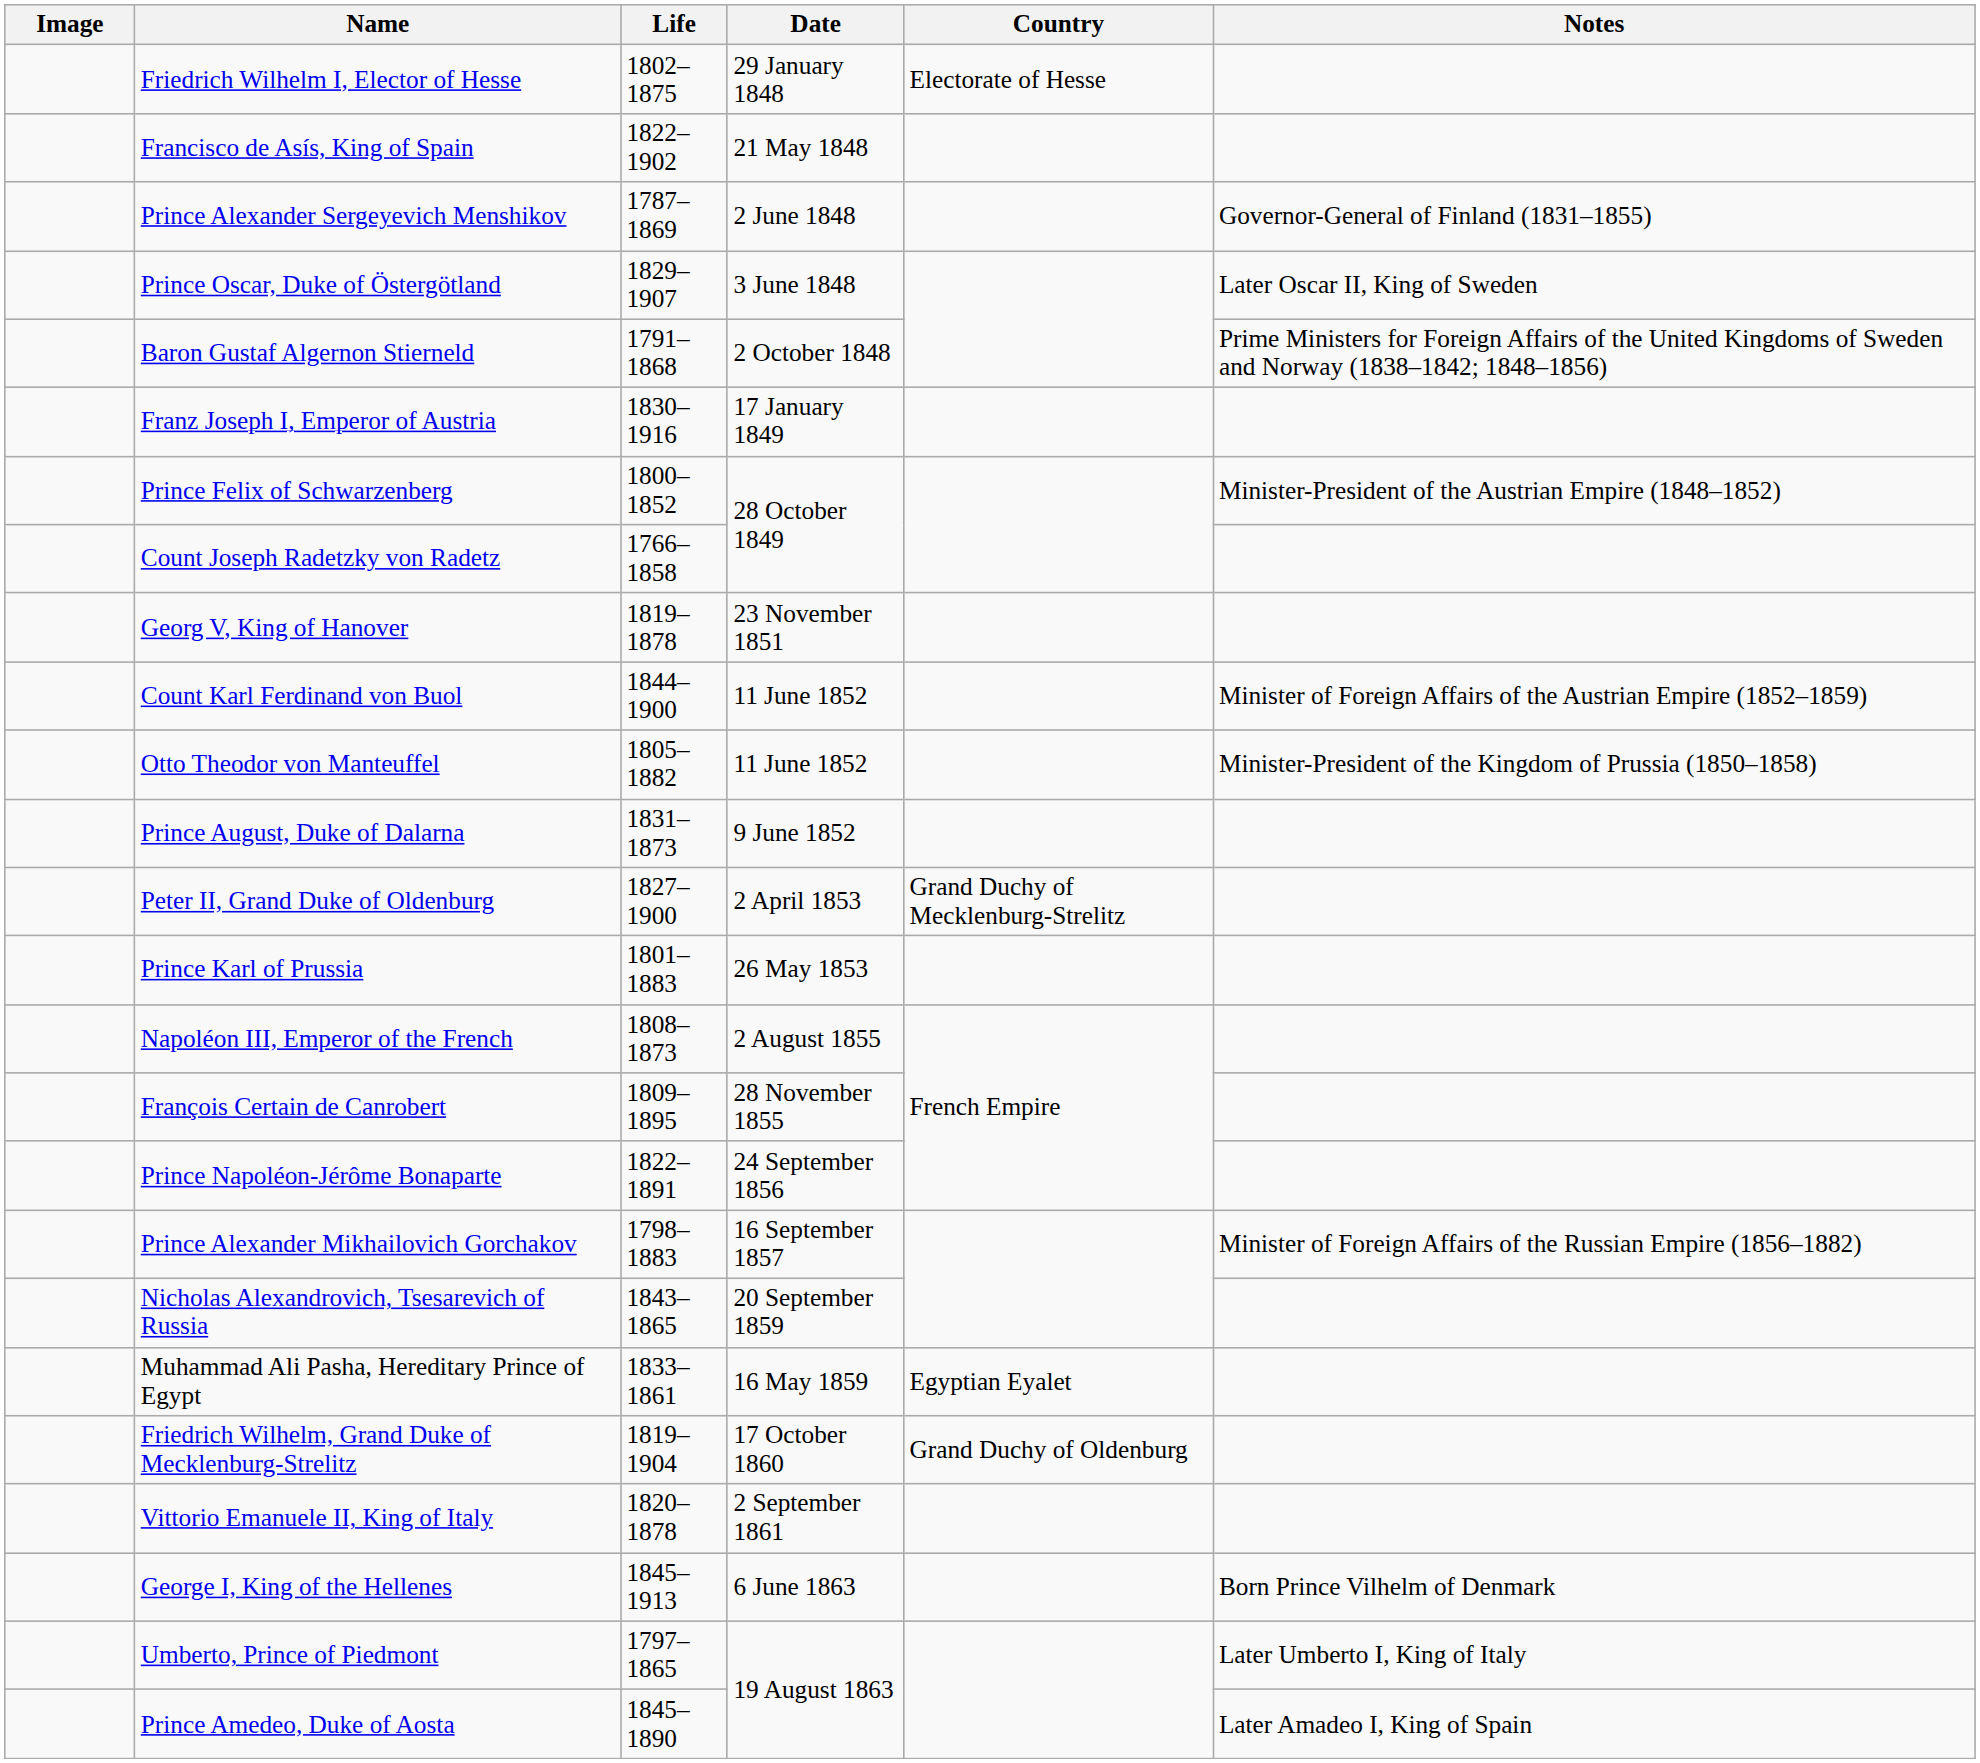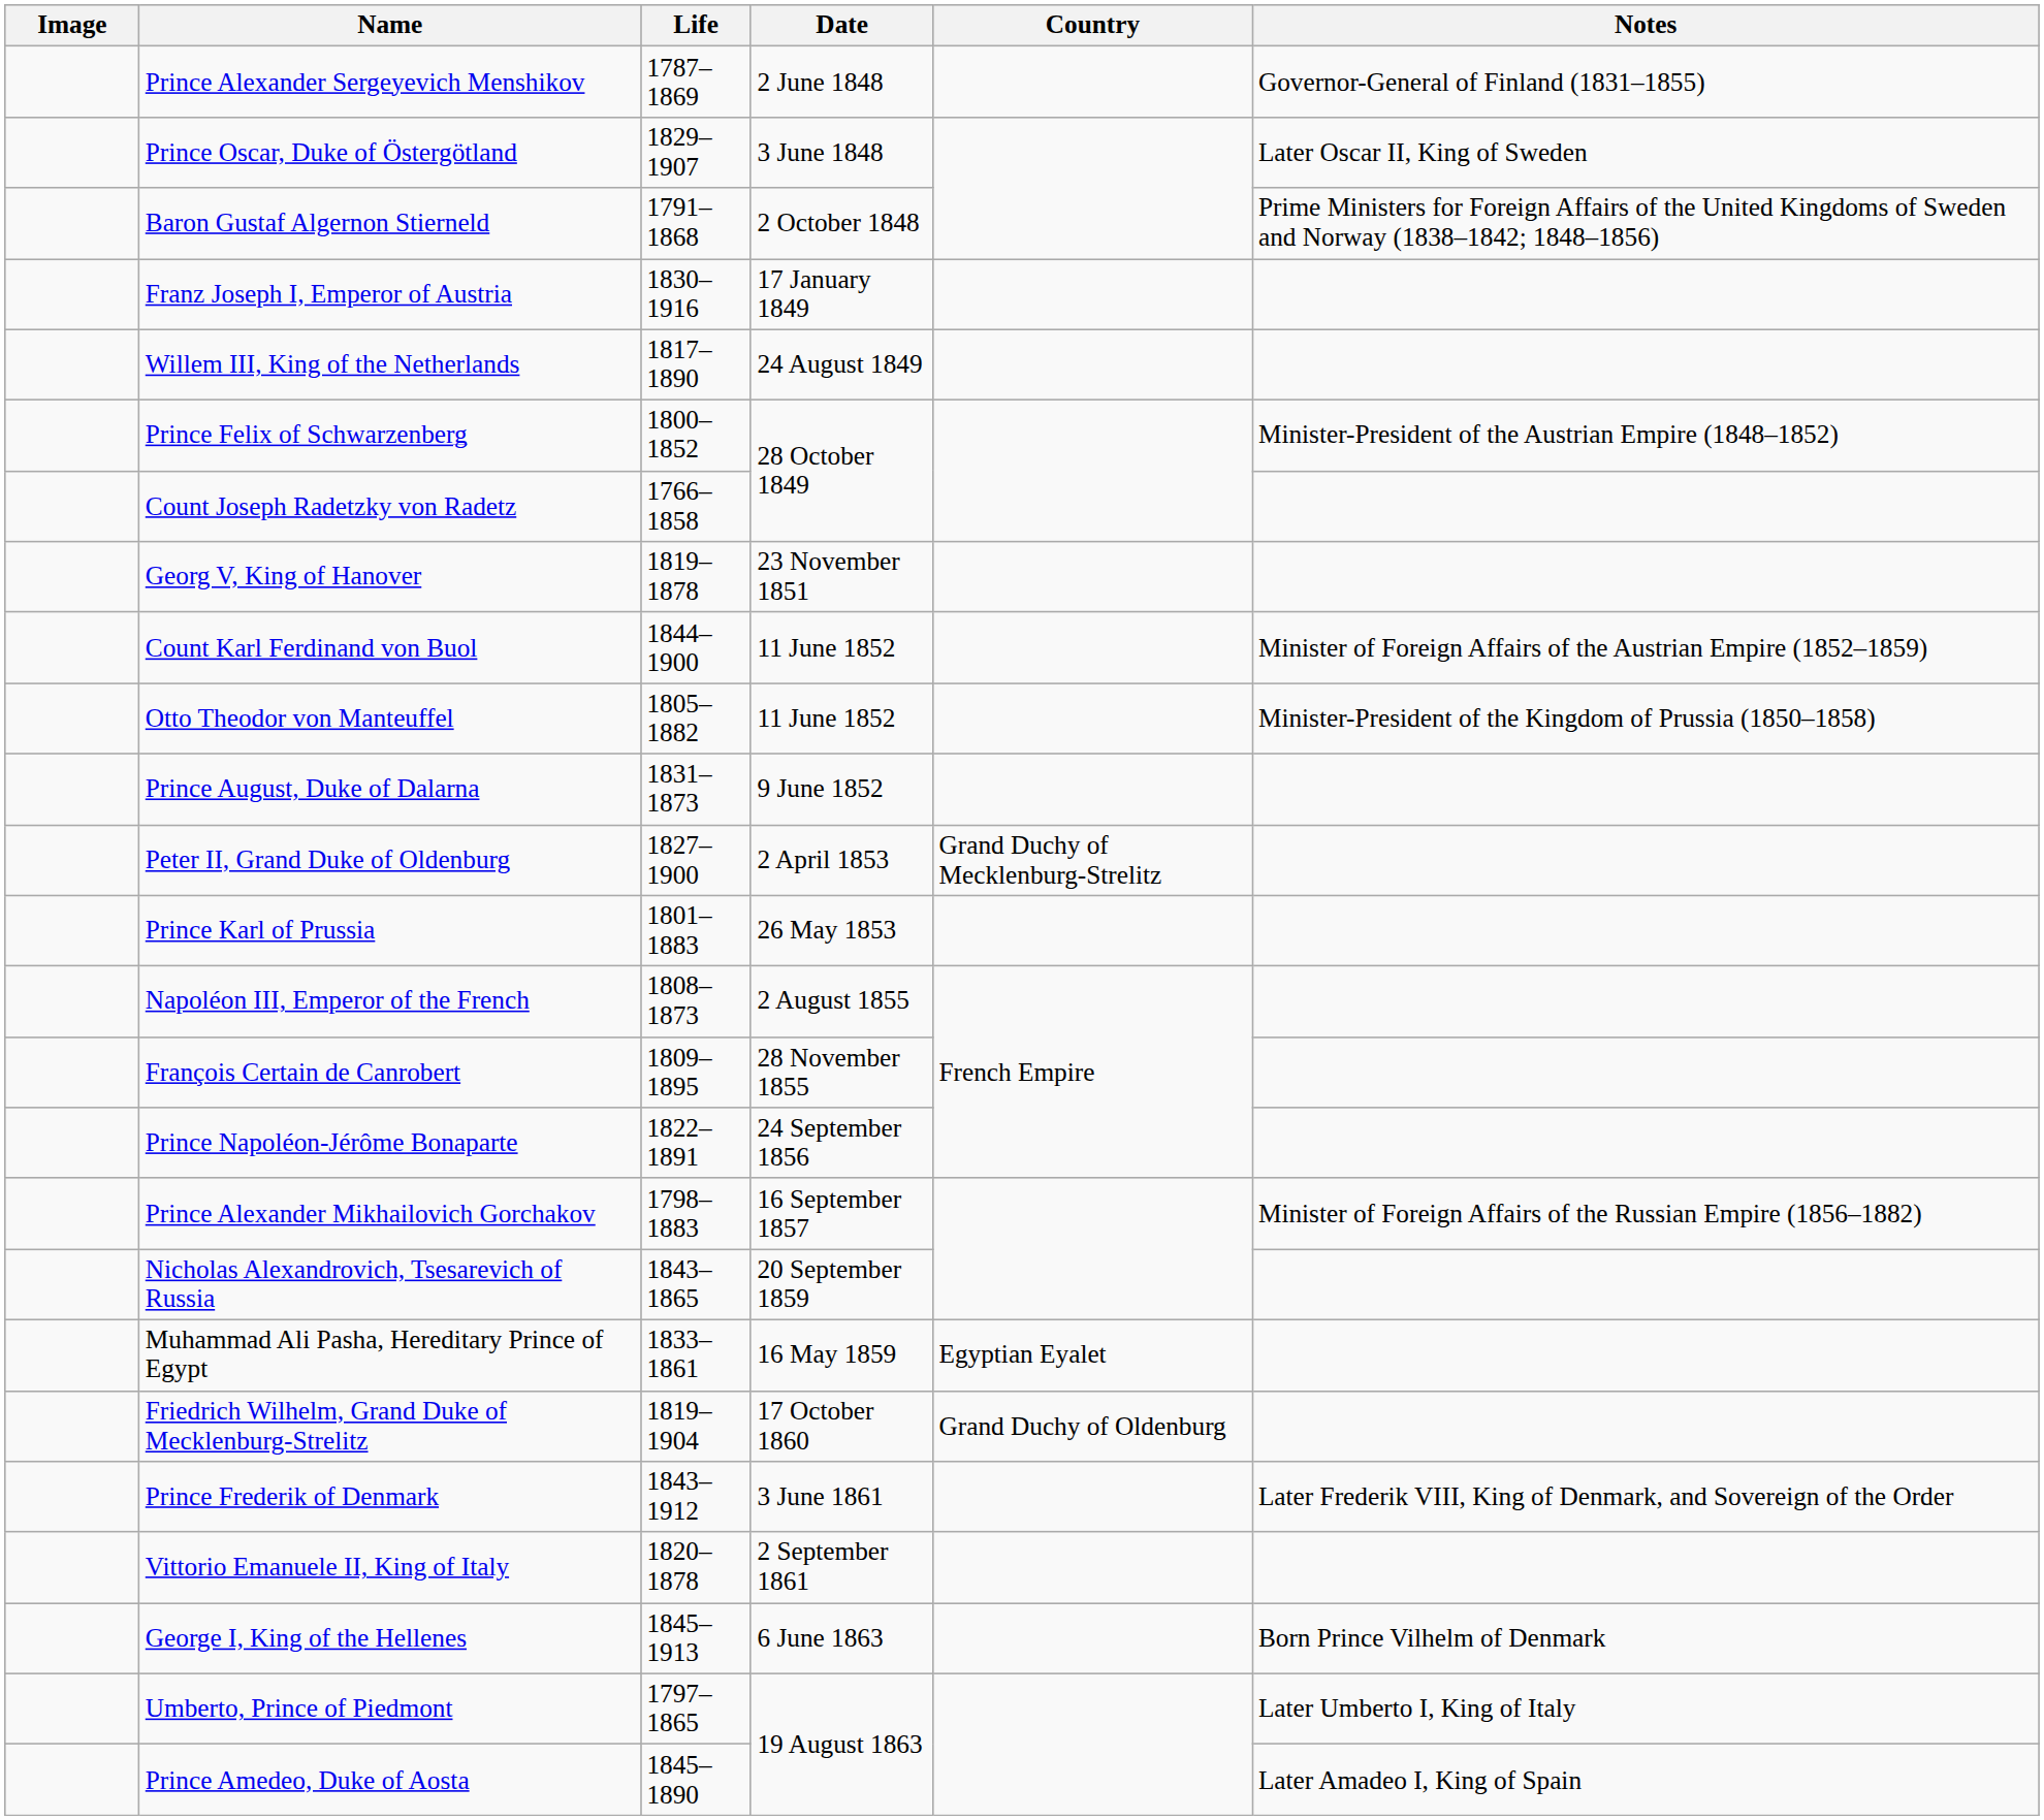- row: Friedrich Wilhelm I, Elector of Hesse | 1802–1875 | 29 January 1848 | Electorate of Hesse
- row: Francisco de Asís, King of Spain | 1822–1902 | 21 May 1848
+ row: Willem III, King of the Netherlands | 1817–1890 | 24 August 1849
+ row: Prince Frederik of Denmark | 1843–1912 | 3 June 1861 | Later Frederik VIII, King of Denmark, and Sovereign of the Order
